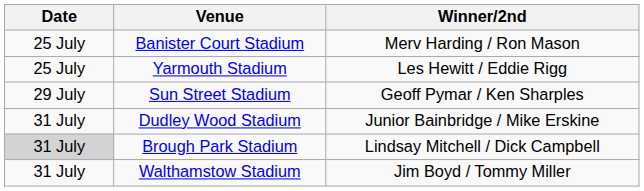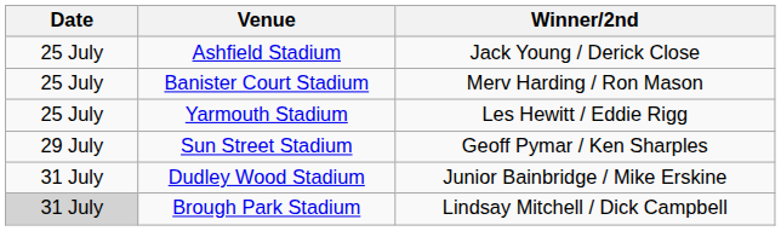+ row: 25 July | Ashfield Stadium | Jack Young / Derick Close
- row: 31 July | Walthamstow Stadium | Jim Boyd / Tommy Miller
